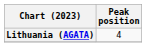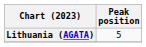Lithuania (AGATA) | Peak position: 4 -> 5
